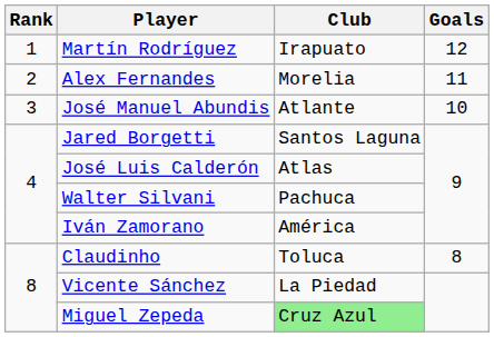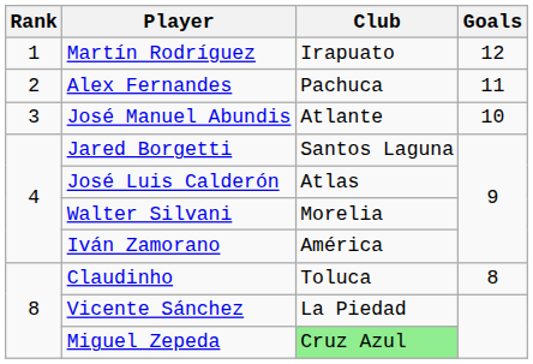Alex Fernandes | Club: Morelia -> Pachuca
Walter Silvani | Club: Pachuca -> Morelia
